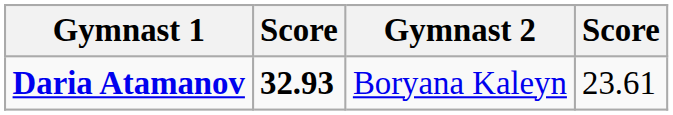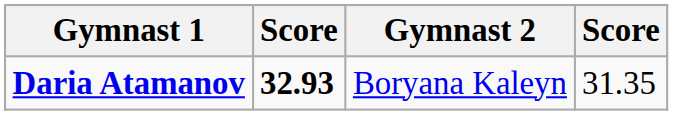Daria Atamanov | column 4: 23.61 -> 31.35
